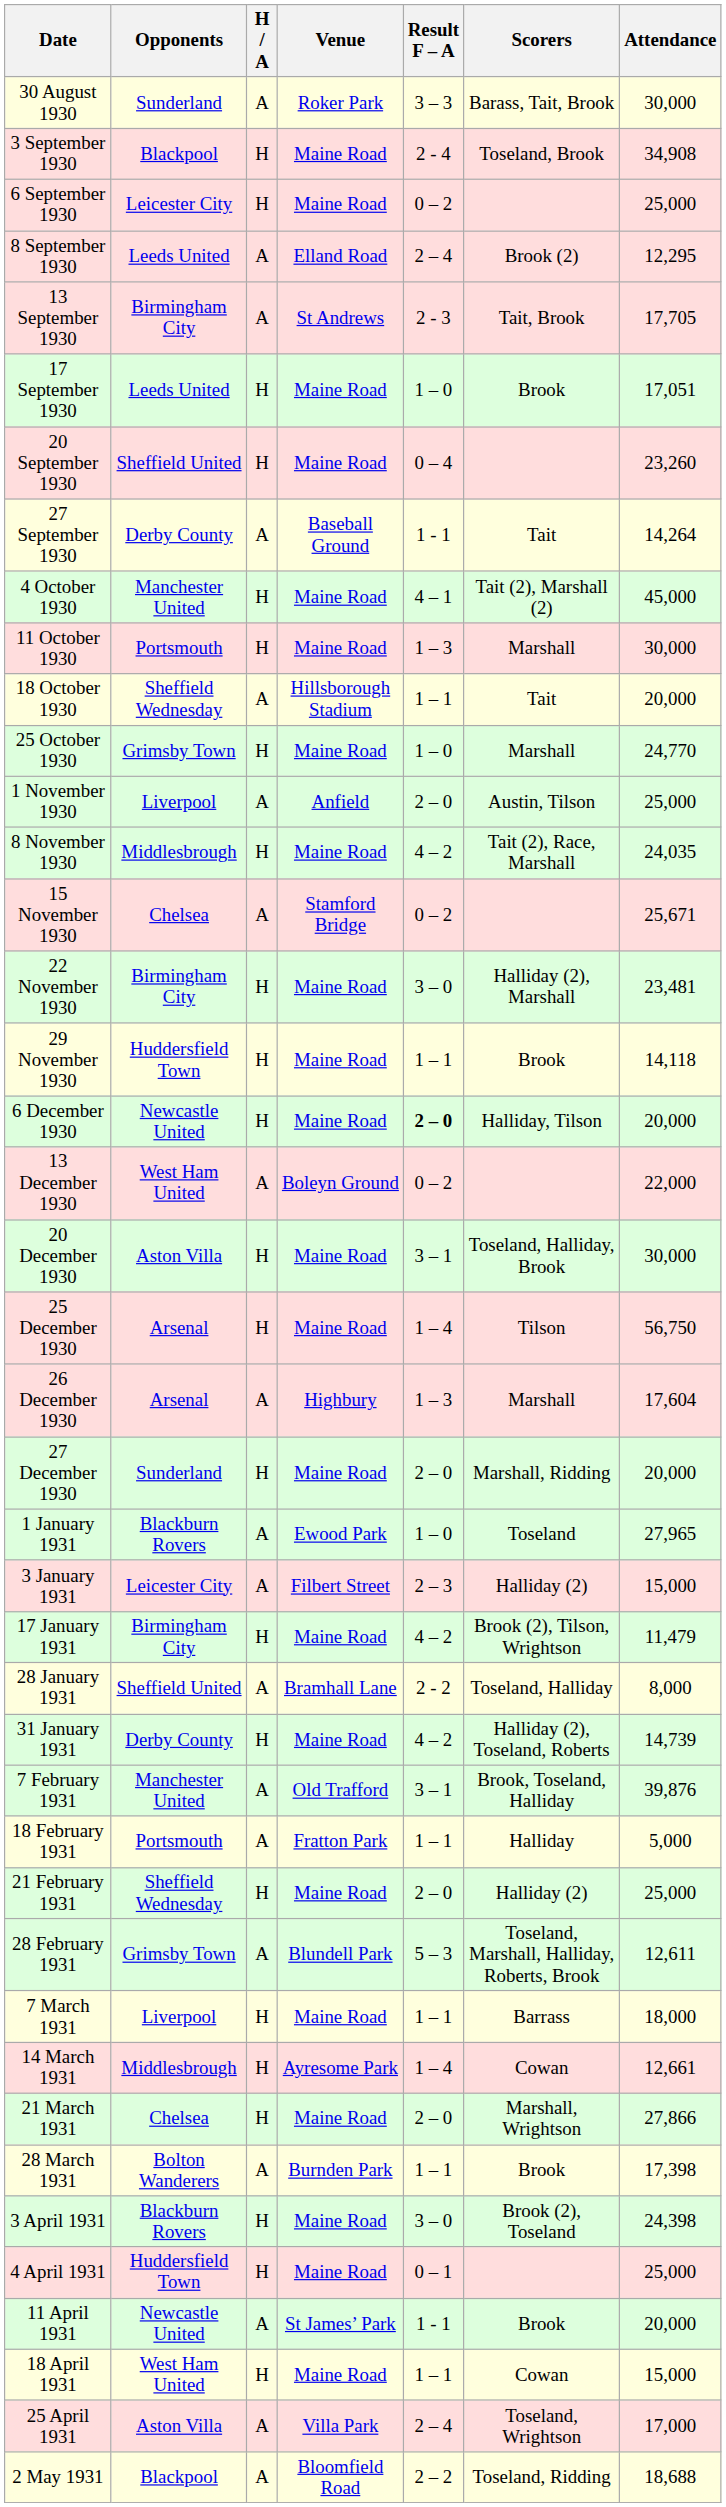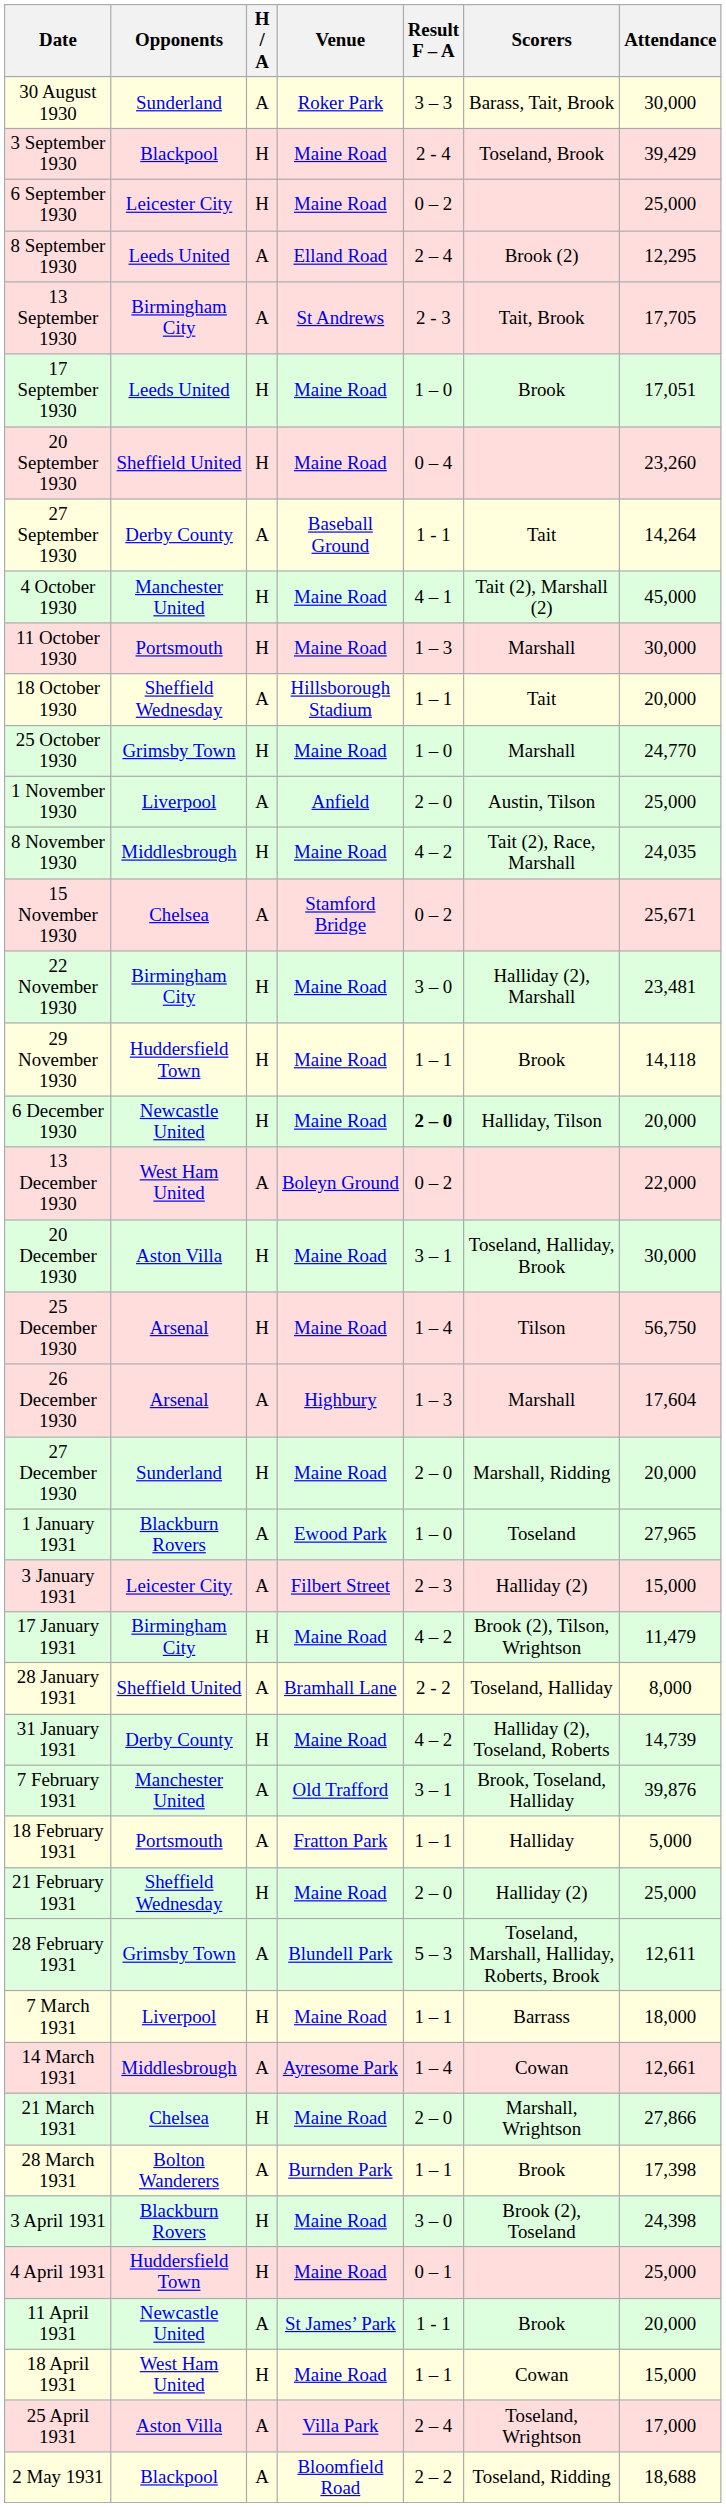3 September 1930 | Attendance: 34,908 -> 39,429
14 March 1931 | H / A: H -> A
